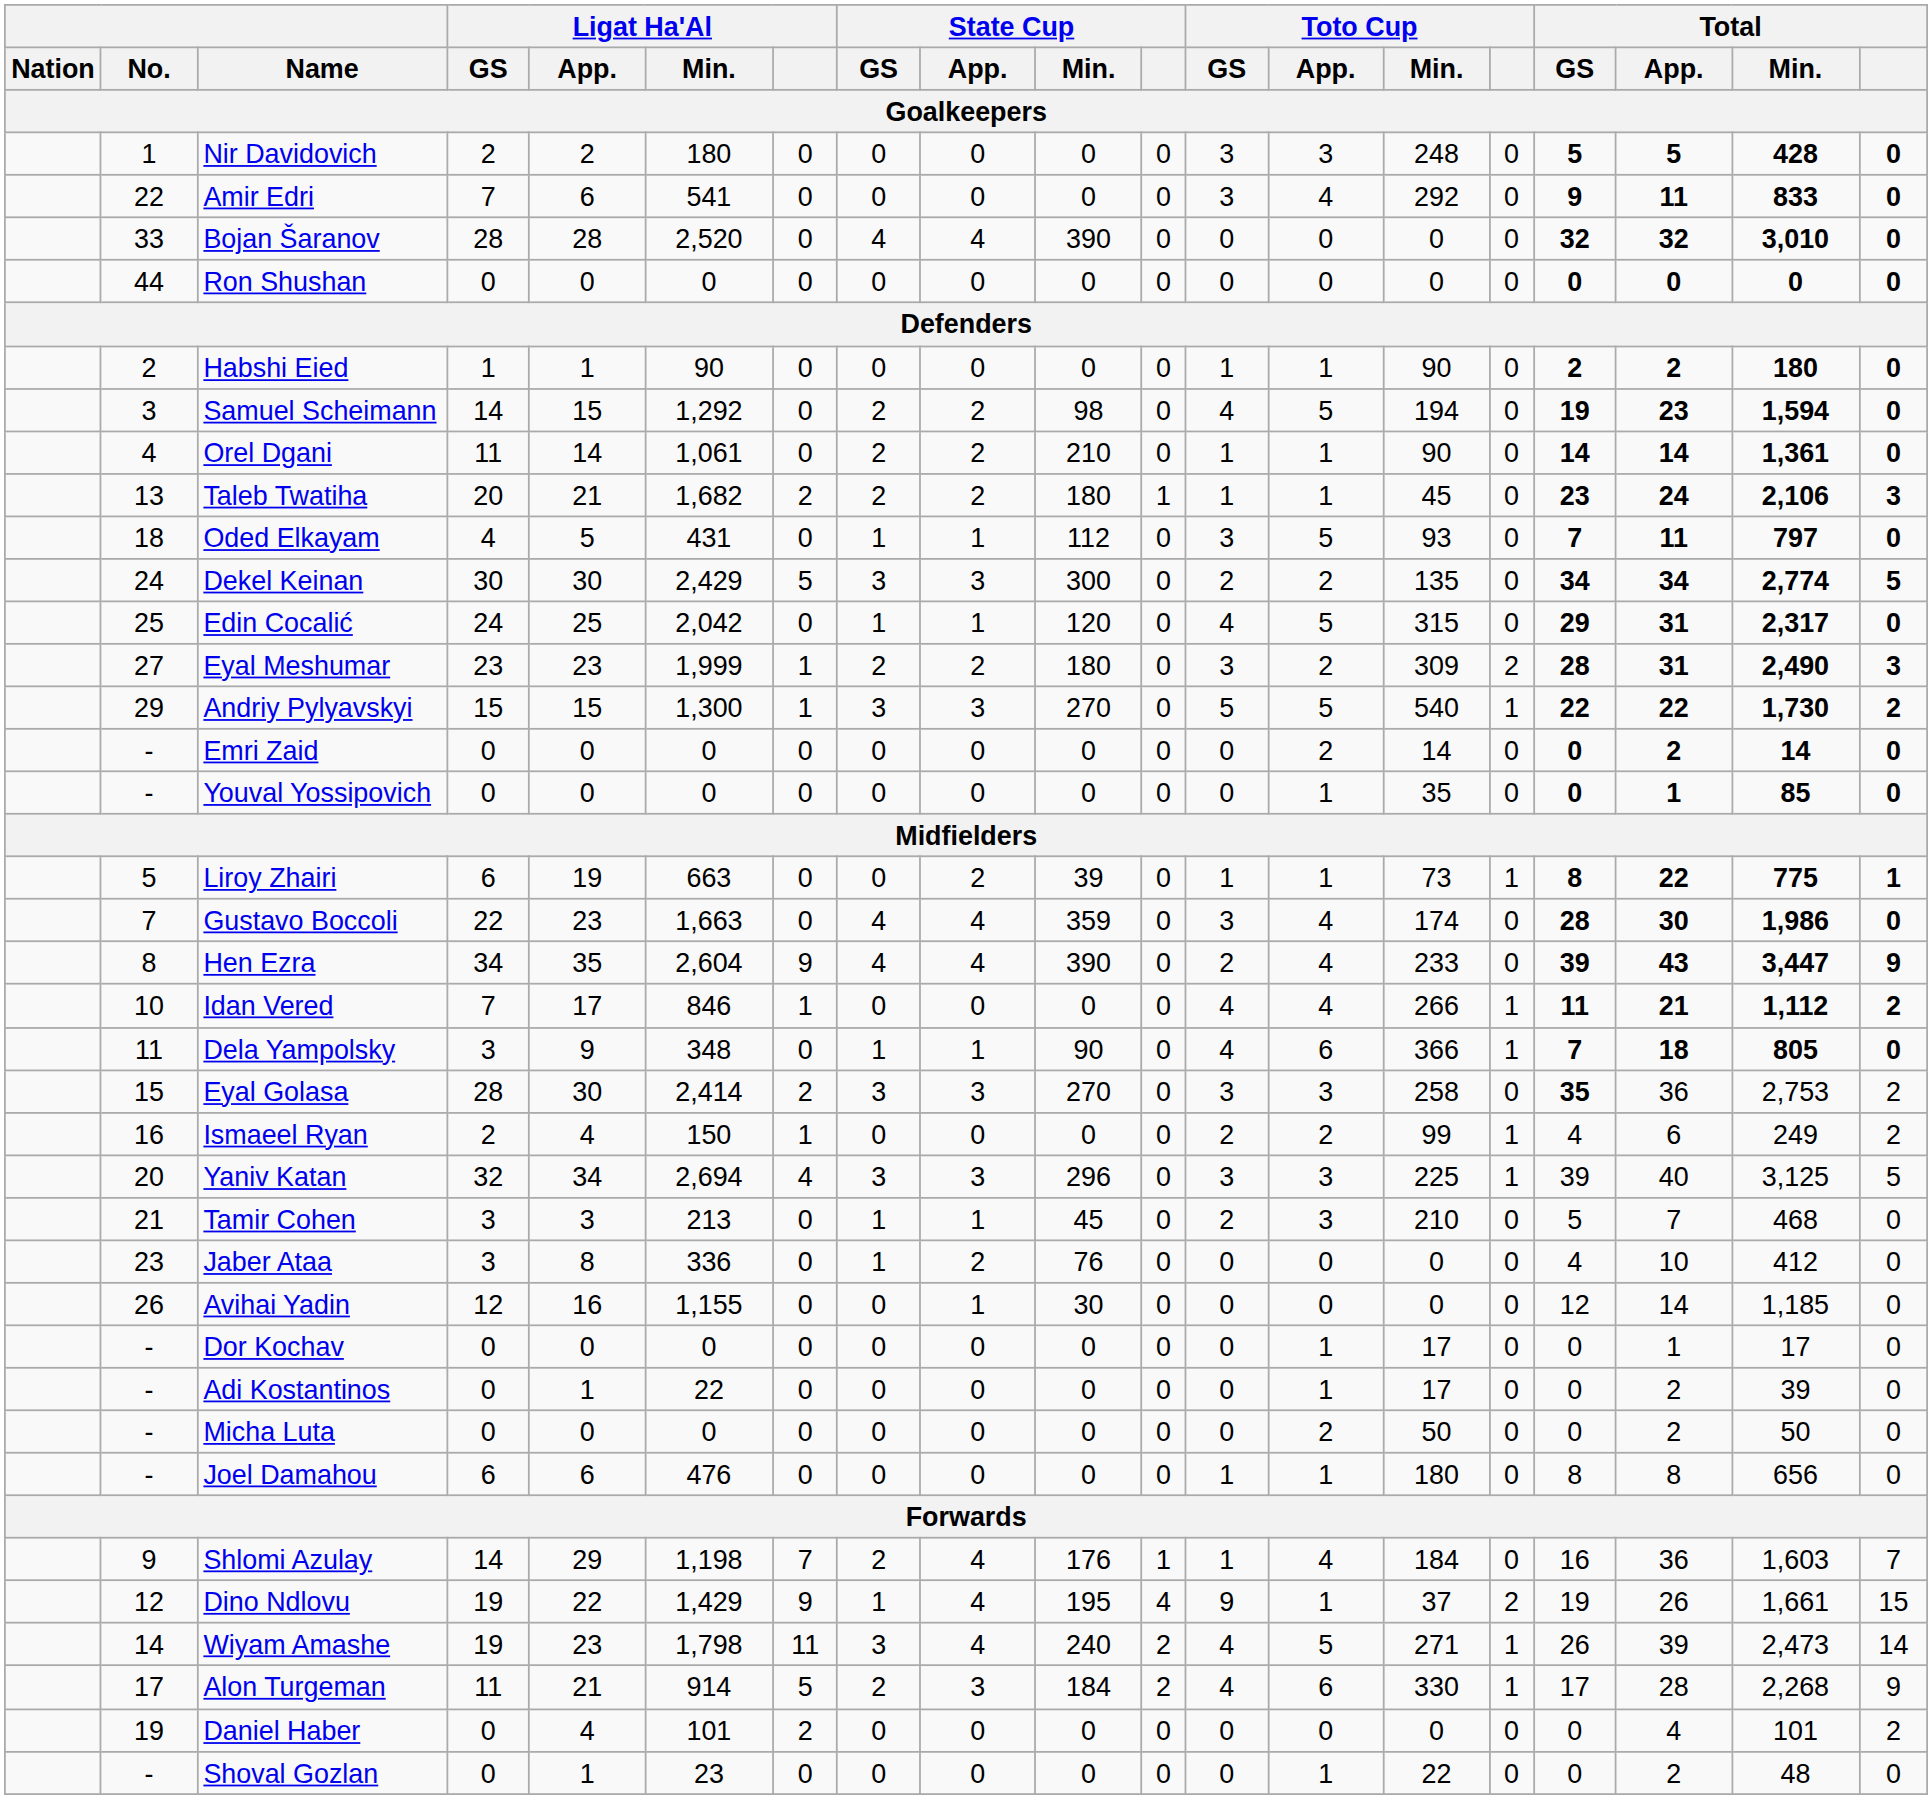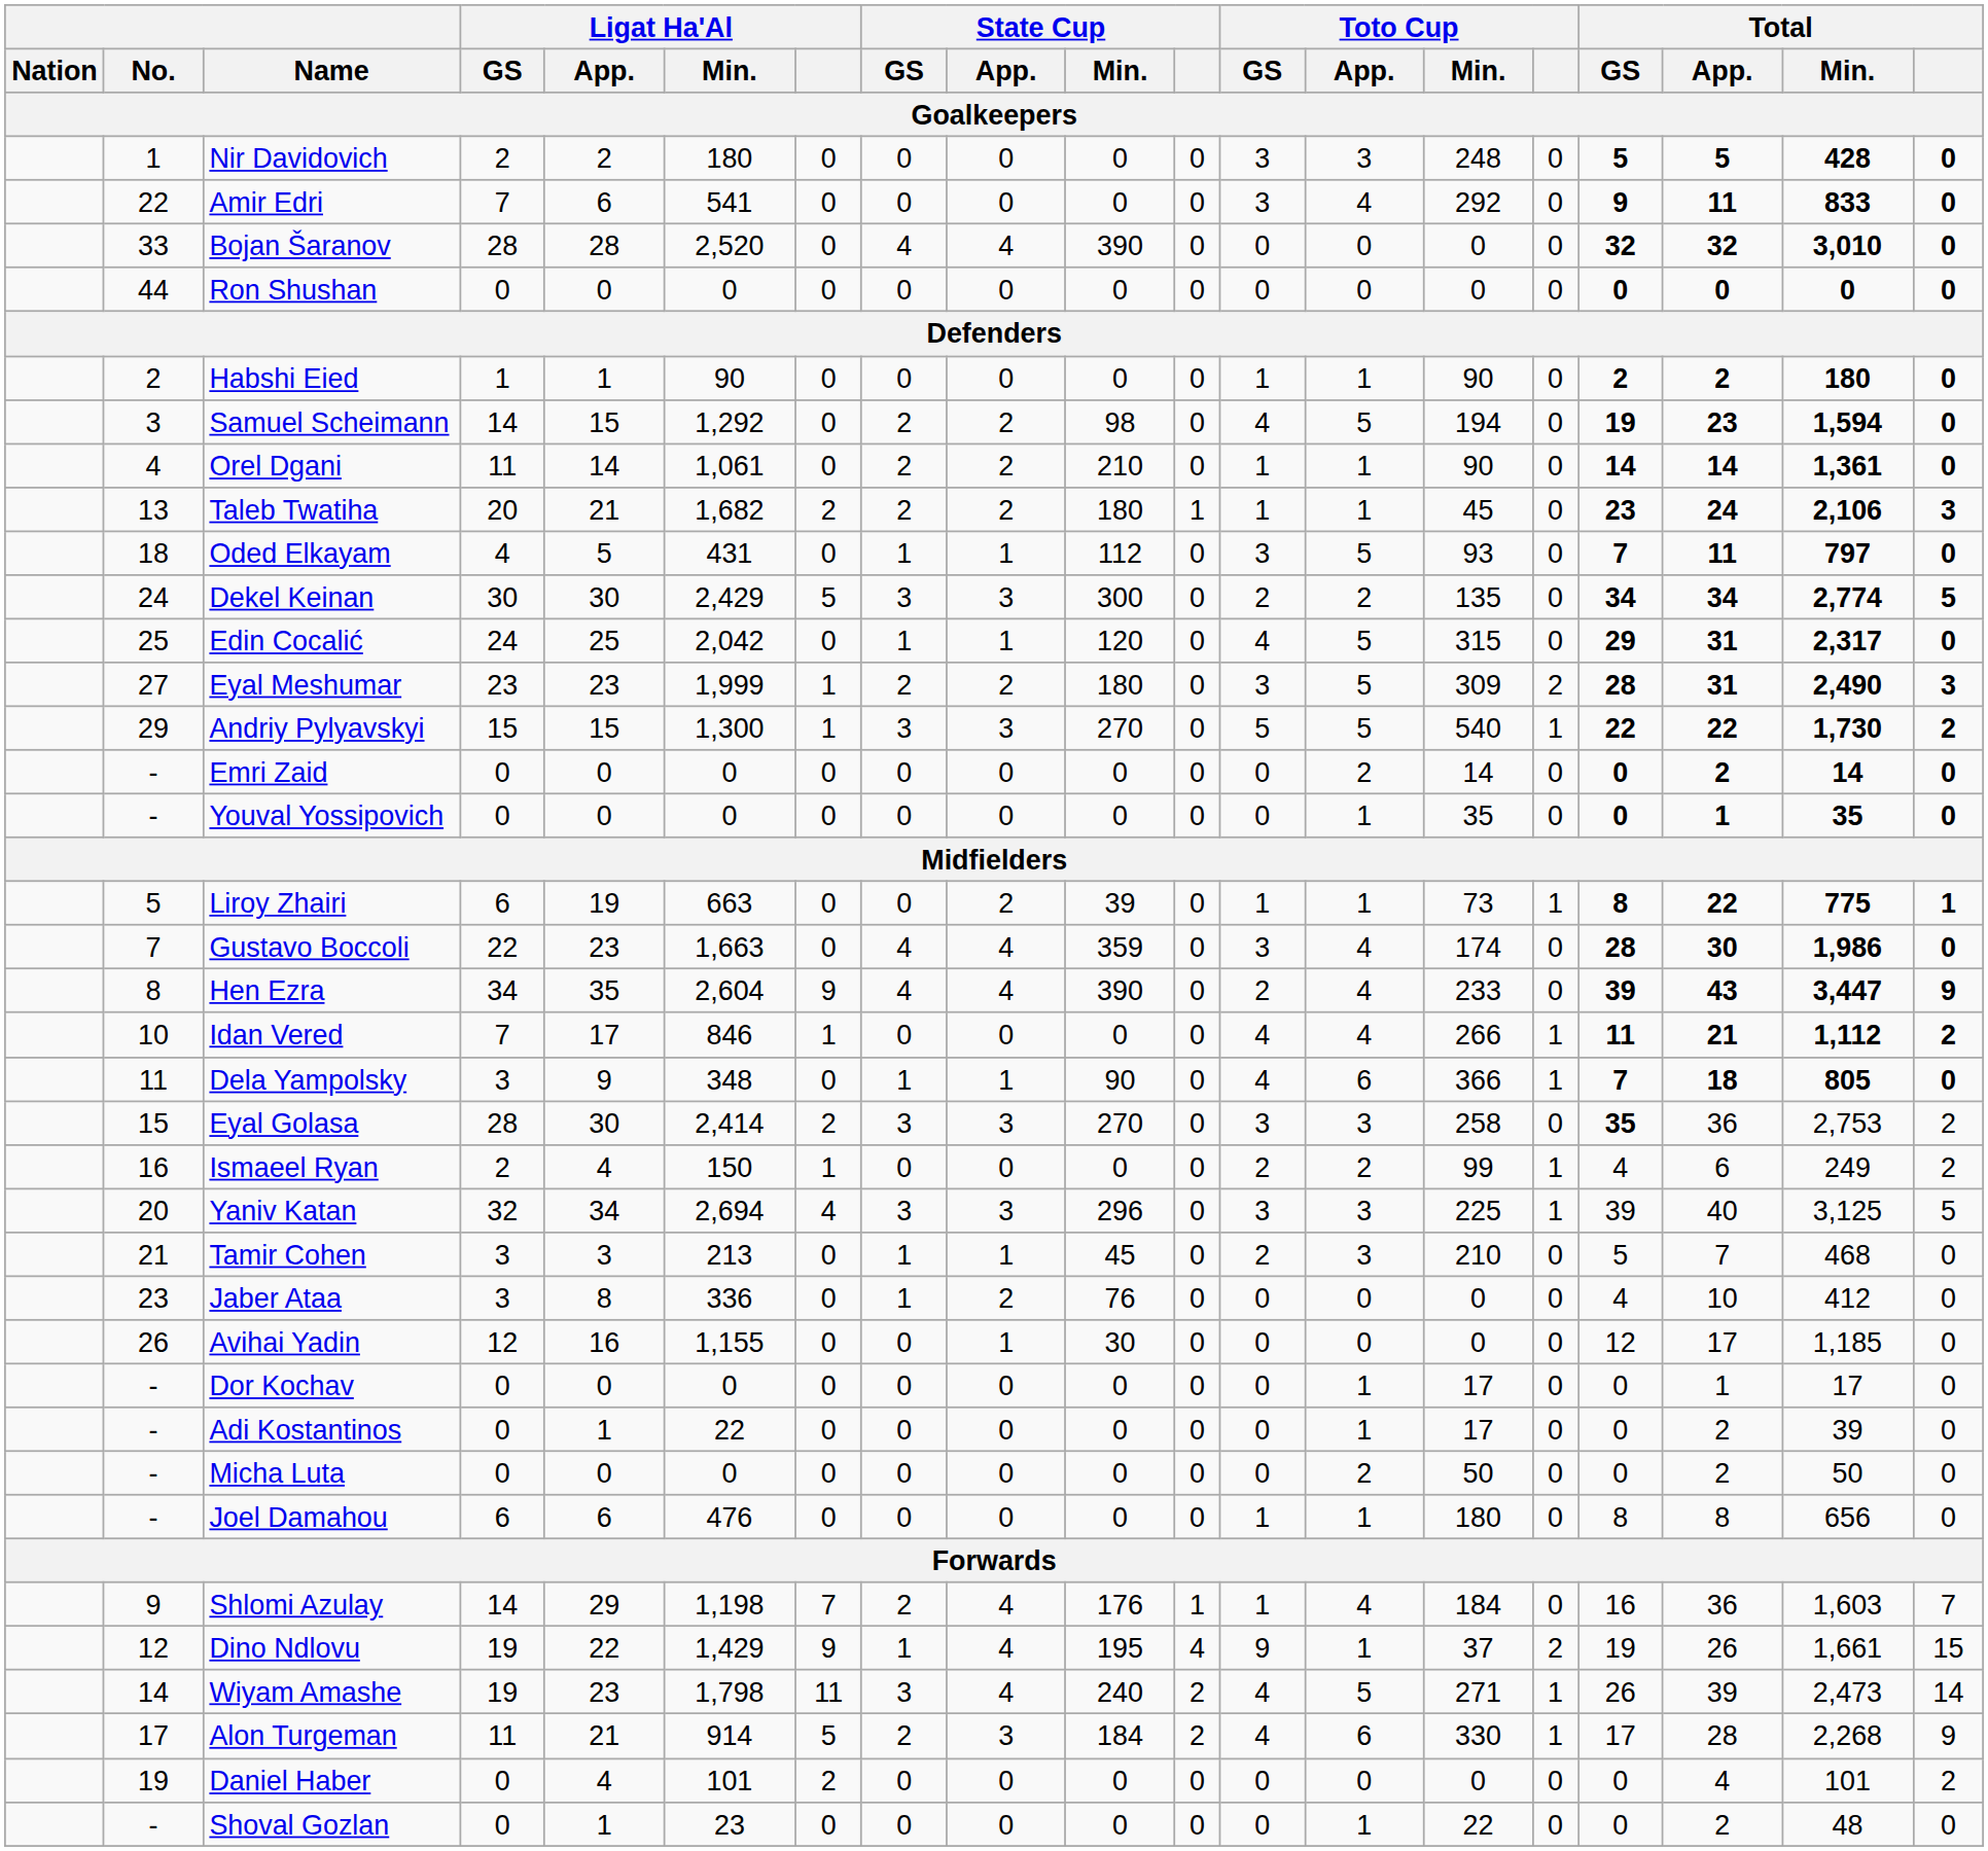Eyal Meshumar | Toto Cup / App.: 2 -> 5
Youval Yossipovich | Total / Min.: 85 -> 35
Avihai Yadin | Total / App.: 14 -> 17
